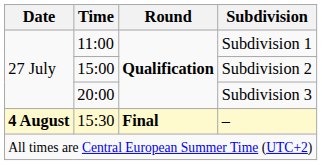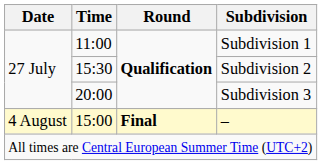Subdivision 2 | Time: 15:00 -> 15:30
– | Date: bold -> normal
– | Time: 15:30 -> 15:00
